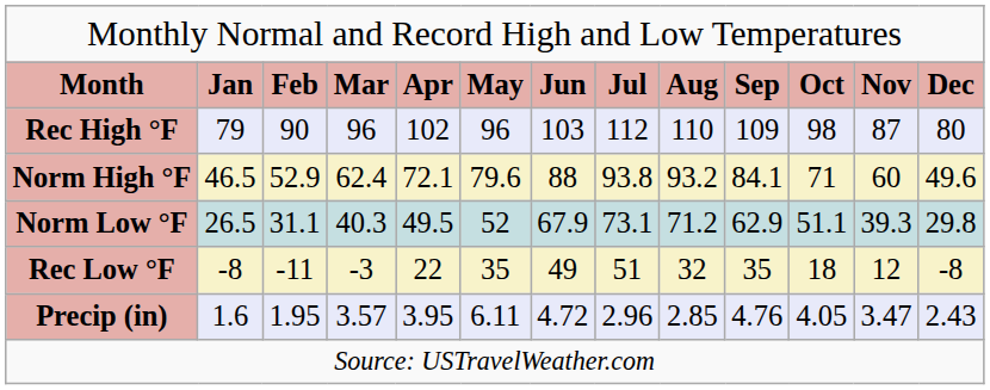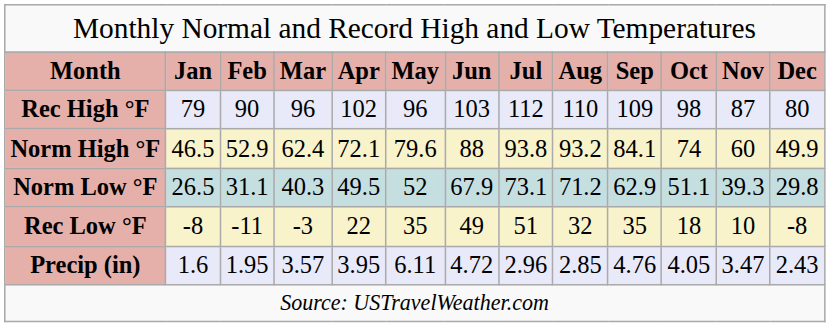Norm High °F | column 11: 71 -> 74
Norm High °F | column 13: 49.6 -> 49.9
Rec Low °F | column 12: 12 -> 10
